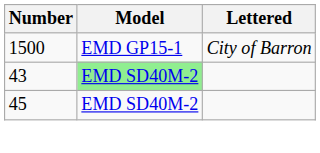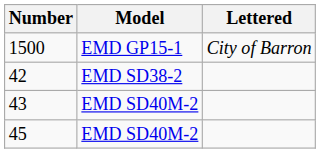+ row: 42 | EMD SD38-2
43 | Model: lightgreen background -> no background
